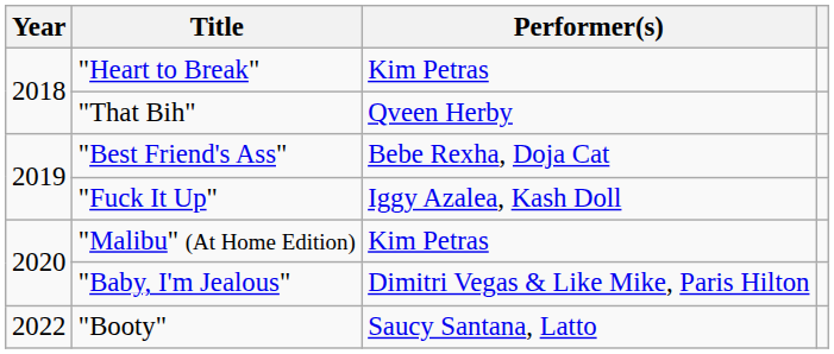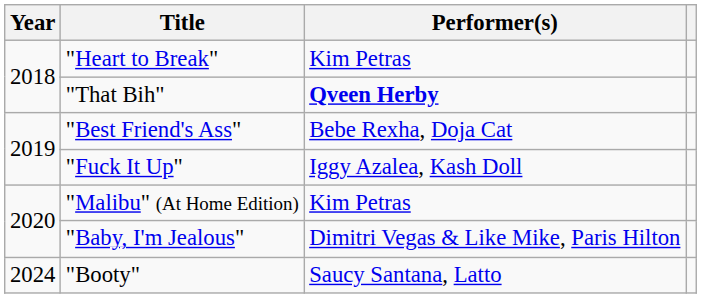"That Bih" | Performer(s): normal -> bold
"Booty" | Year: 2022 -> 2024
